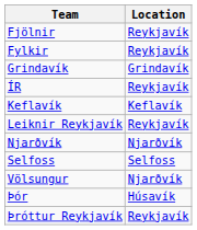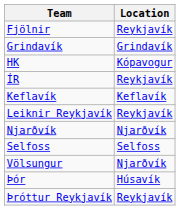- row: Fylkir | Reykjavík
+ row: HK | Kópavogur
